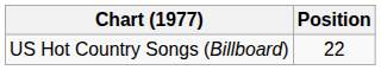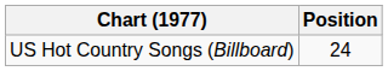US Hot Country Songs (Billboard) | Position: 22 -> 24
